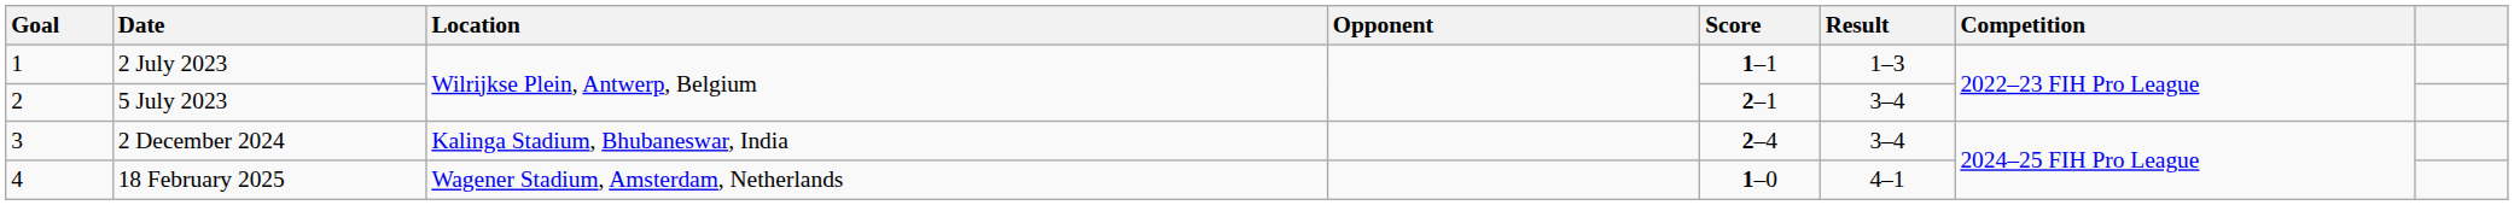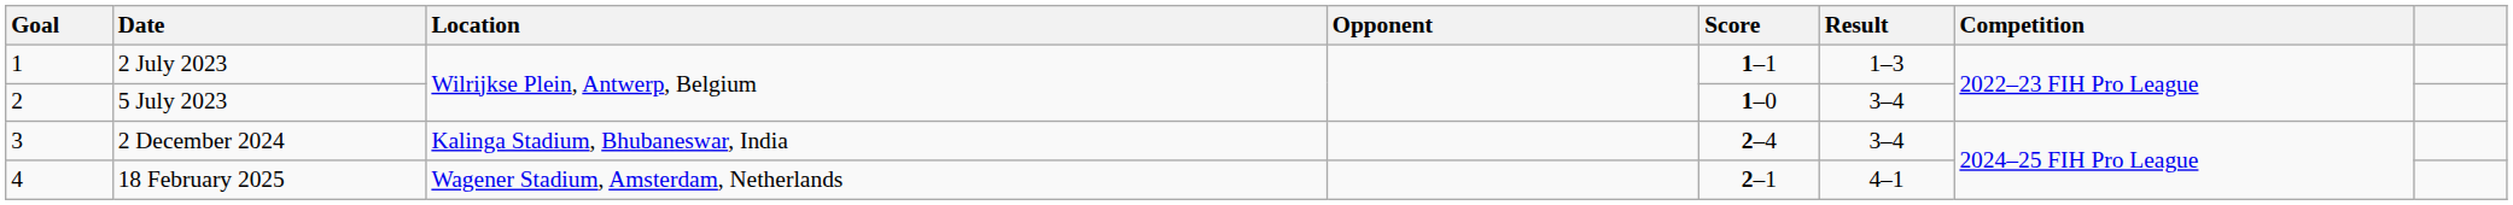5 July 2023 | Score: 2–1 -> 1–0
18 February 2025 | Score: 1–0 -> 2–1
